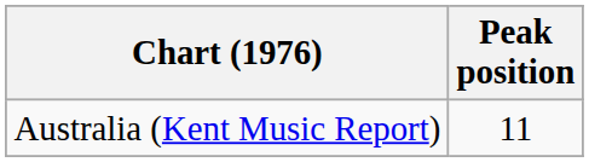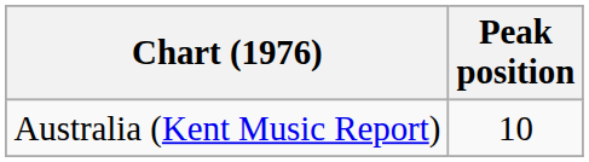Australia (Kent Music Report) | Peak position: 11 -> 10
